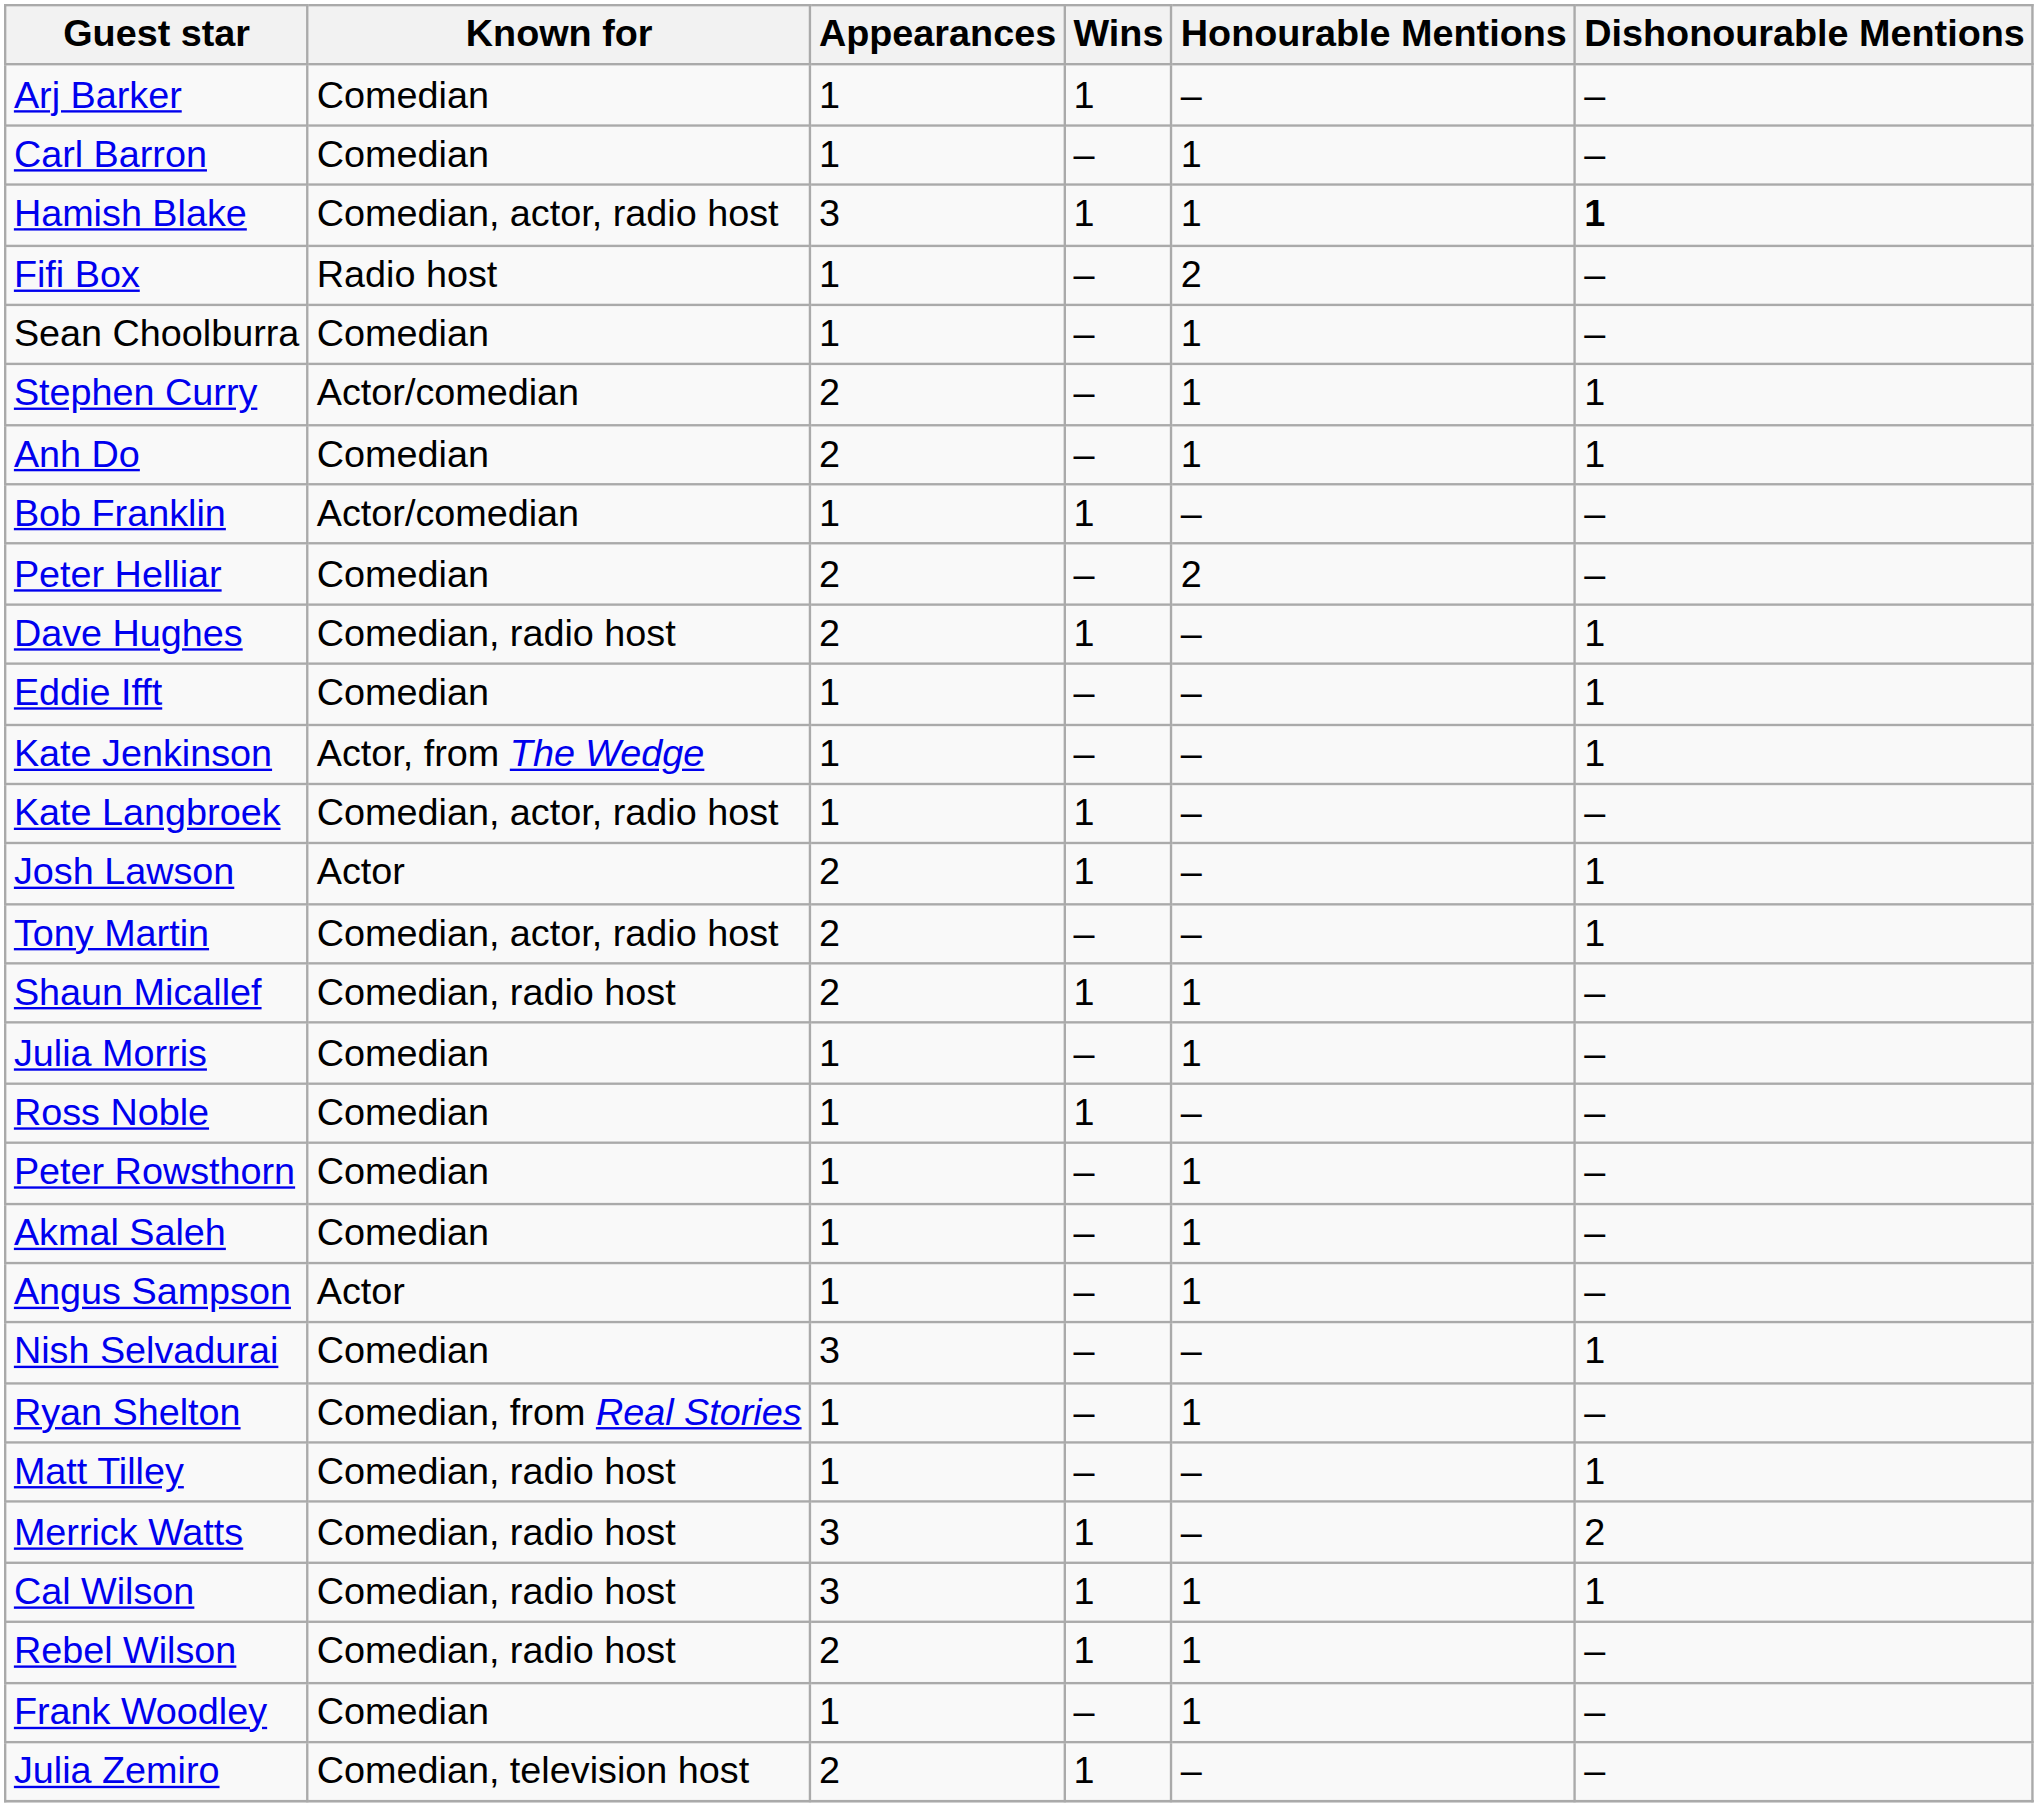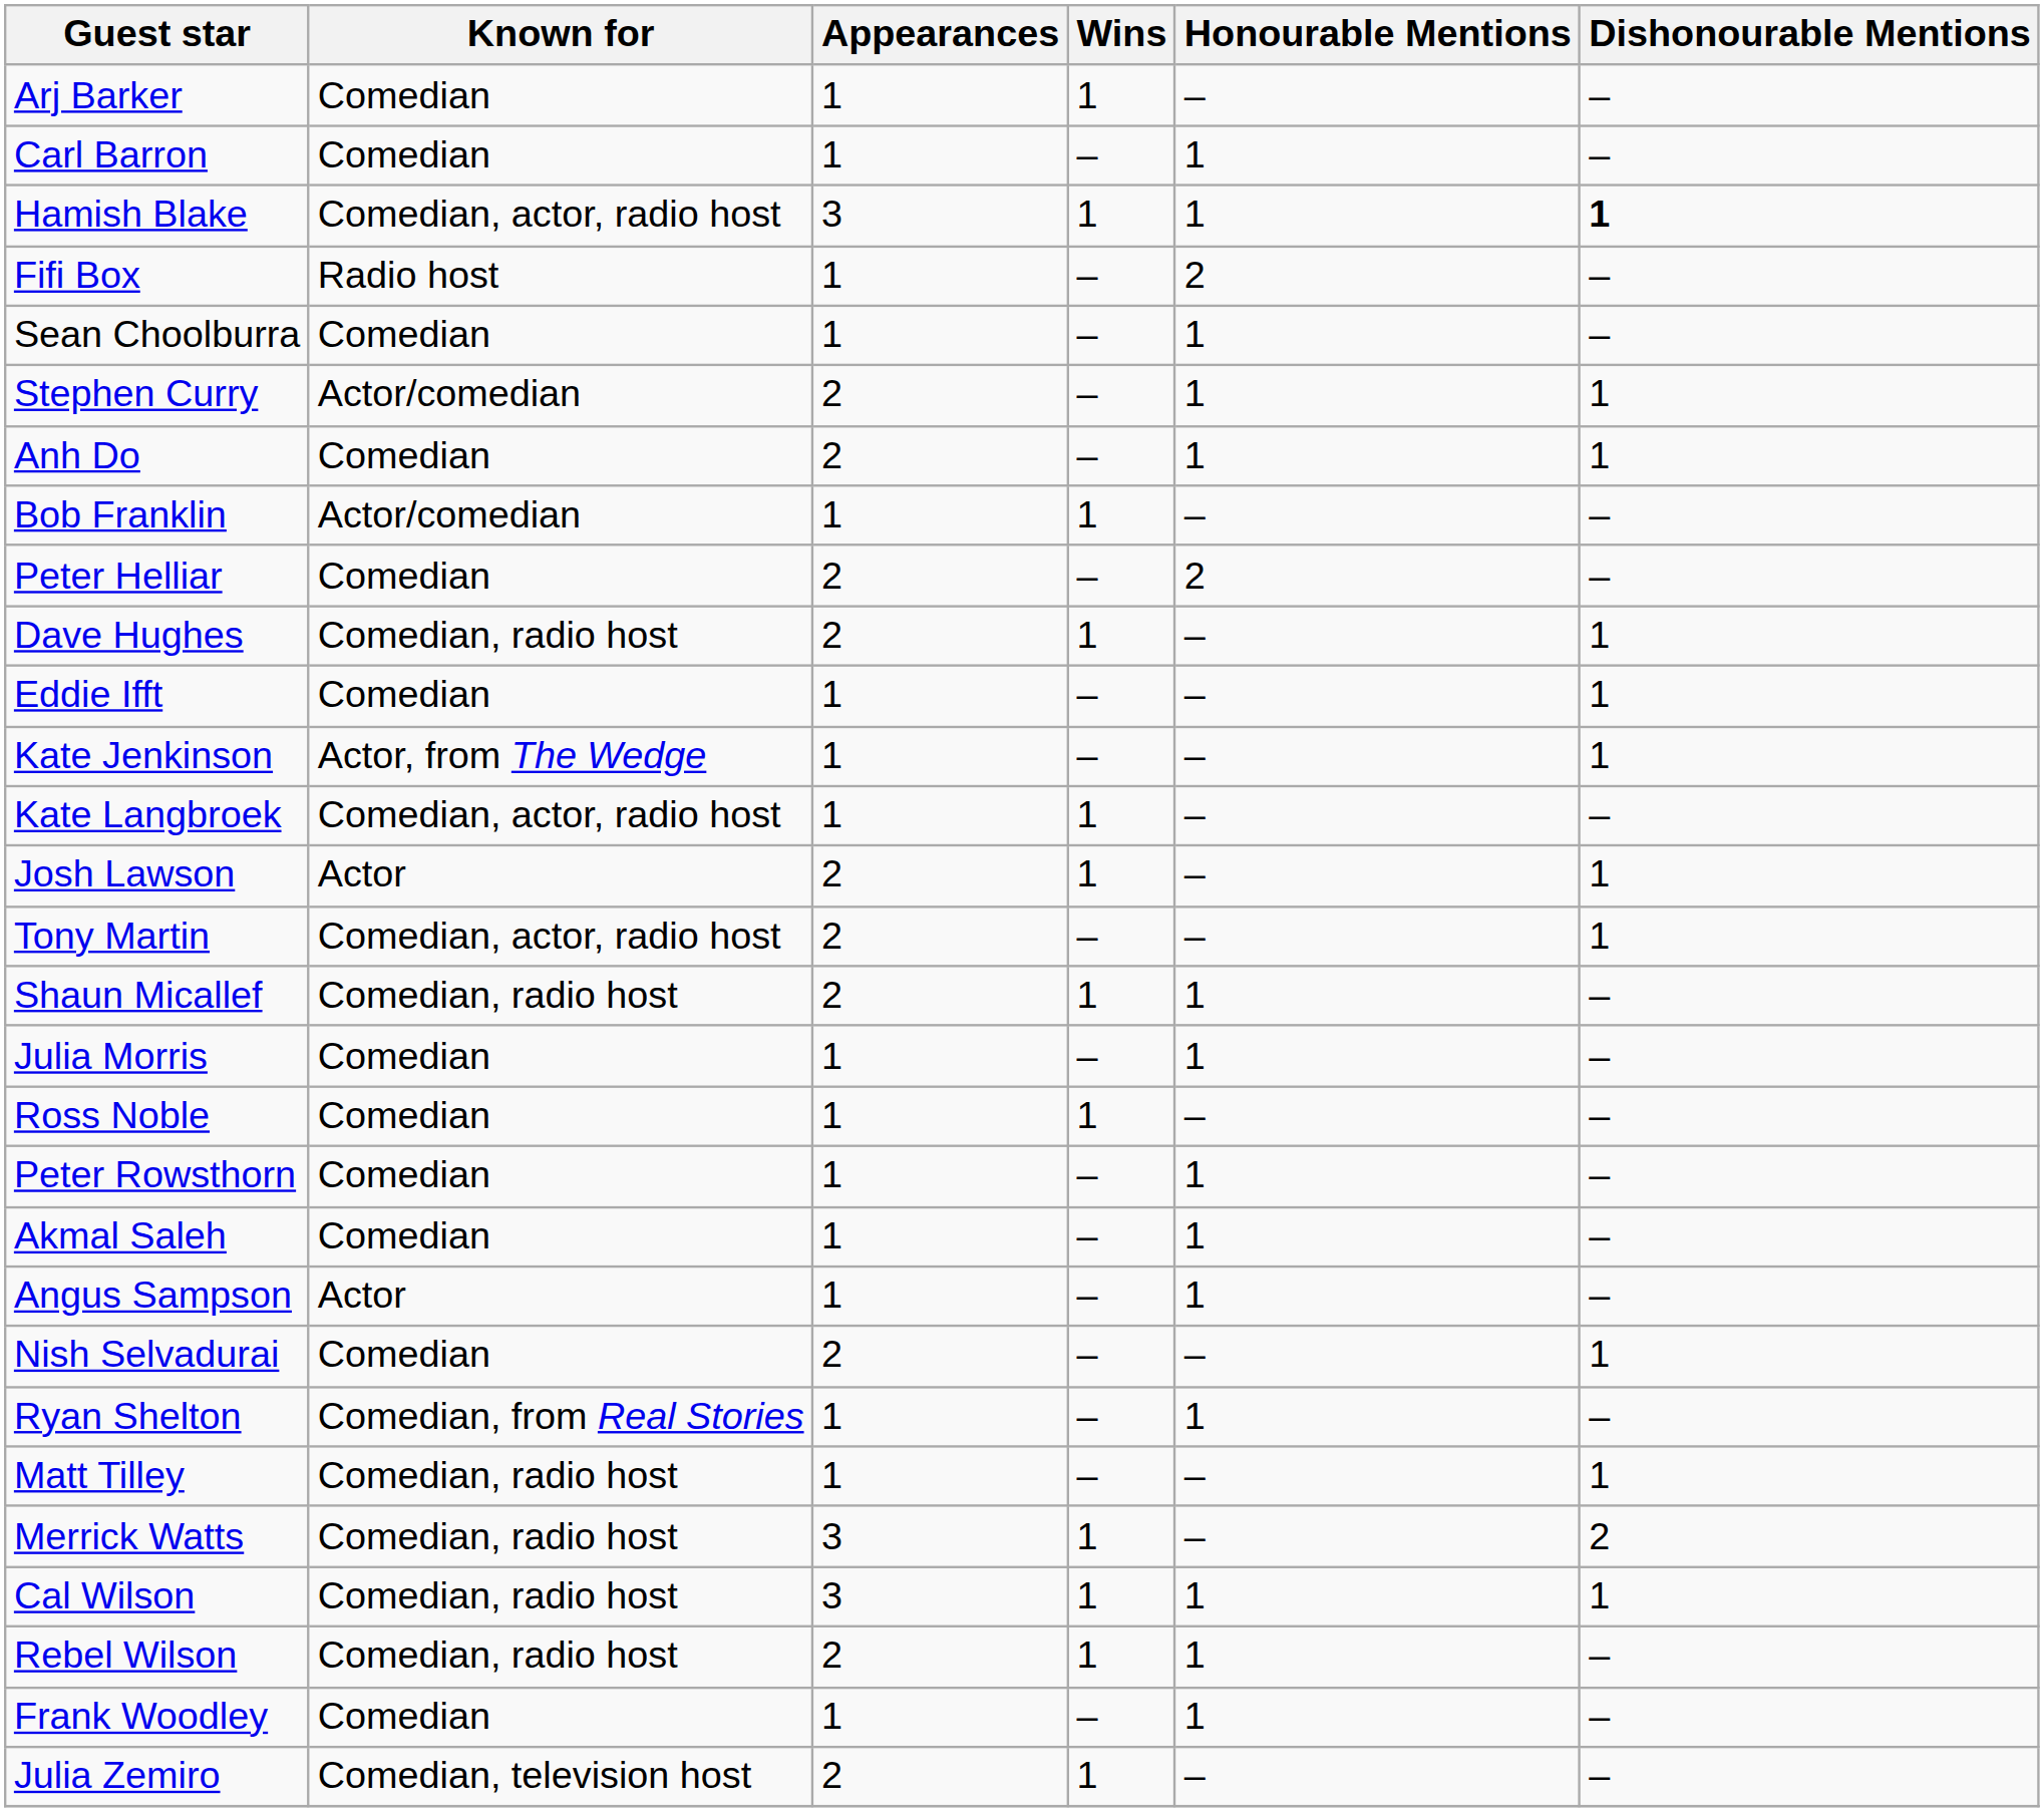Nish Selvadurai | Appearances: 3 -> 2
